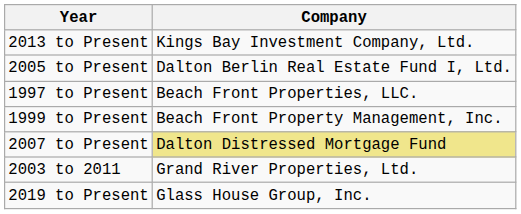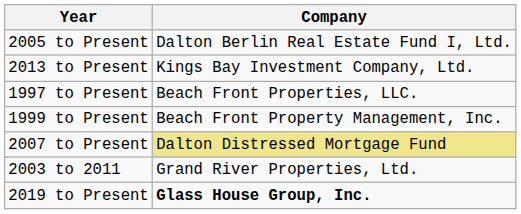rows swapped: 2013 to Present <-> 2005 to Present
2019 to Present | Company: normal -> bold
